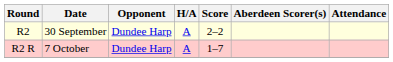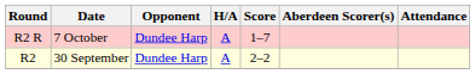rows swapped: R2 <-> R2 R
